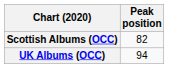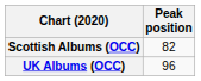UK Albums (OCC) | Peak position: 94 -> 96
